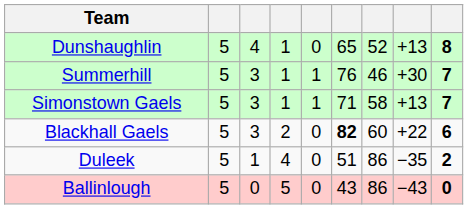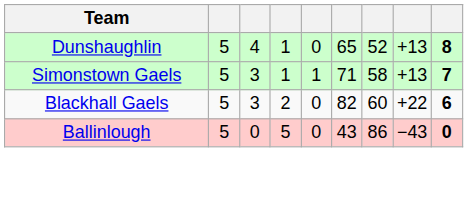- row: Summerhill | 5 | 3 | 1 | 1 | 76 | 46 | +30 | 7
Blackhall Gaels | column 6: bold -> normal
- row: Duleek | 5 | 1 | 4 | 0 | 51 | 86 | −35 | 2
